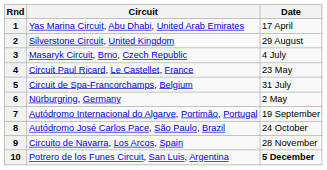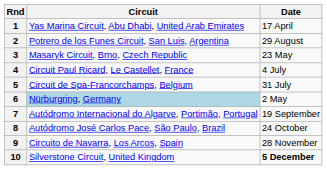2 | Circuit: Silverstone Circuit, United Kingdom -> Potrero de los Funes Circuit, San Luis, Argentina
3 | Date: 4 July -> 23 May
4 | Date: 23 May -> 4 July
6 | Circuit: no background -> lightblue background
10 | Circuit: Potrero de los Funes Circuit, San Luis, Argentina -> Silverstone Circuit, United Kingdom
